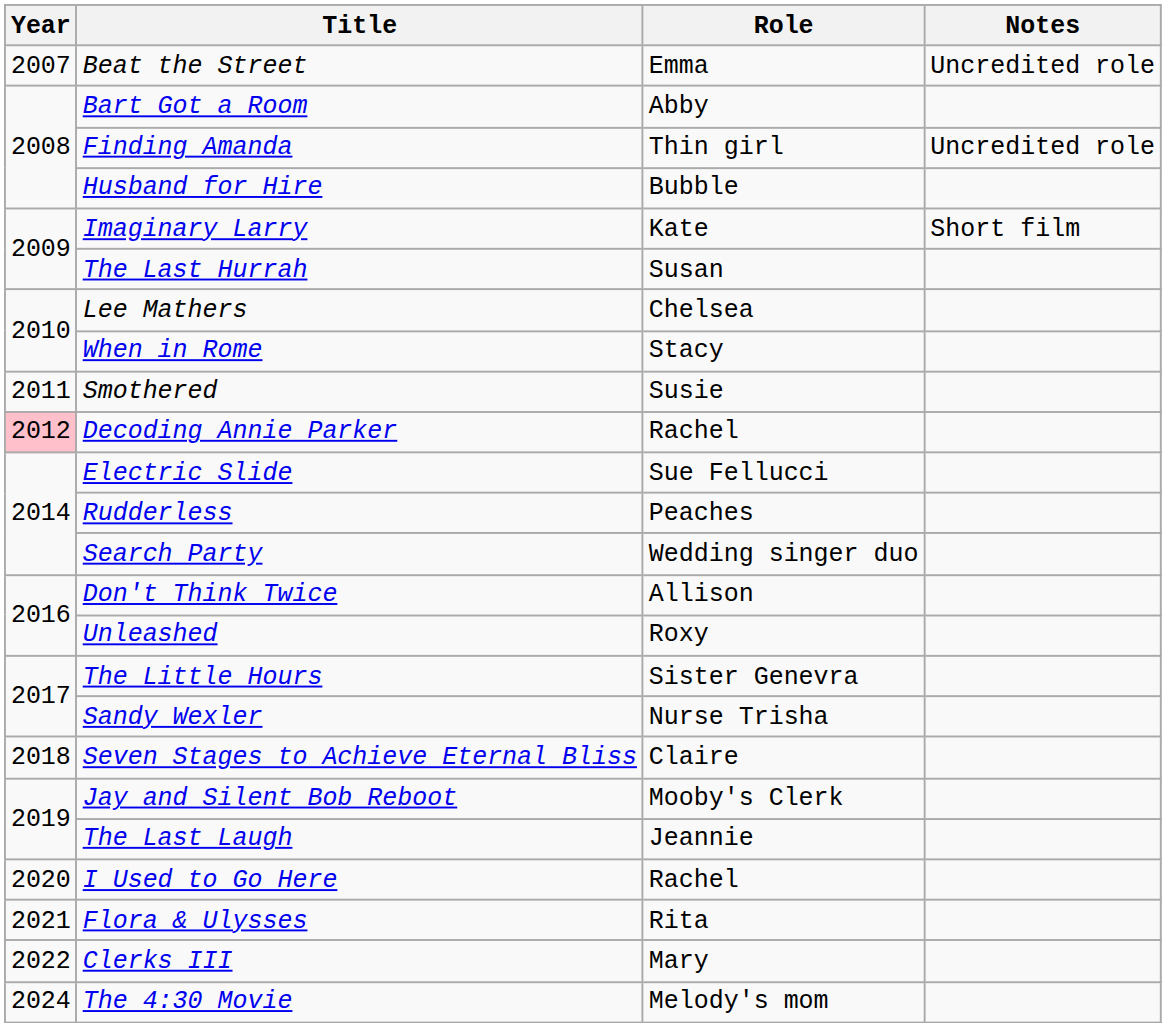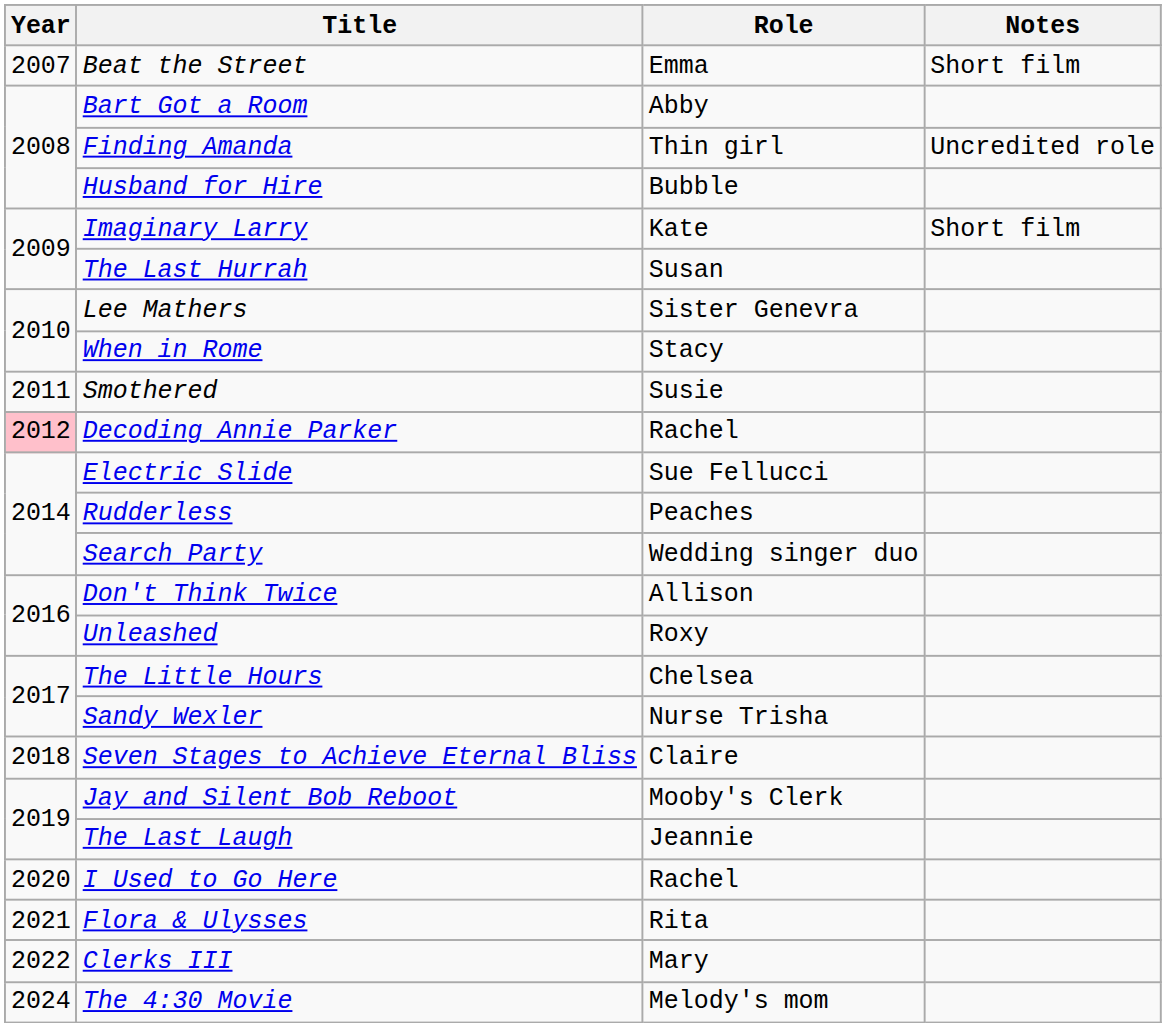Beat the Street | Notes: Uncredited role -> Short film
Lee Mathers | Role: Chelsea -> Sister Genevra
The Little Hours | Role: Sister Genevra -> Chelsea
